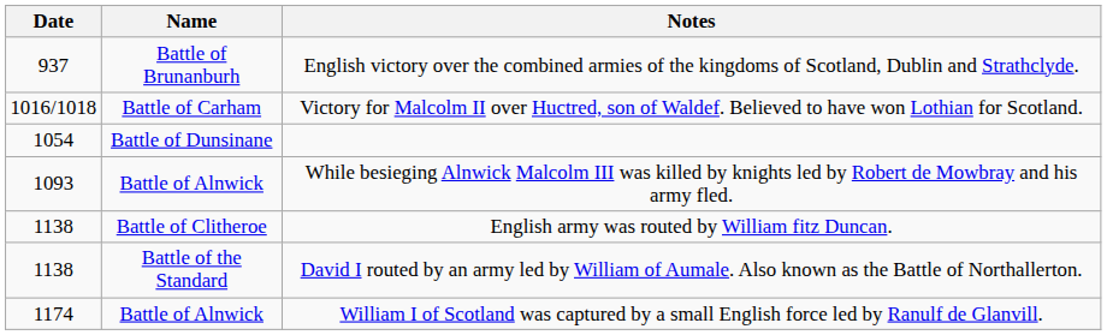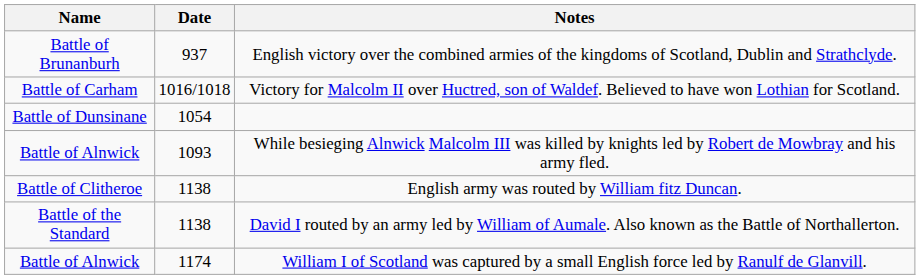columns swapped: Date <-> Name
